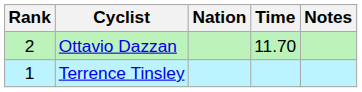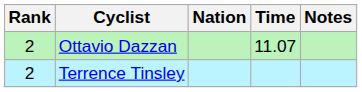Ottavio Dazzan | Time: 11.70 -> 11.07
Terrence Tinsley | Rank: 1 -> 2
